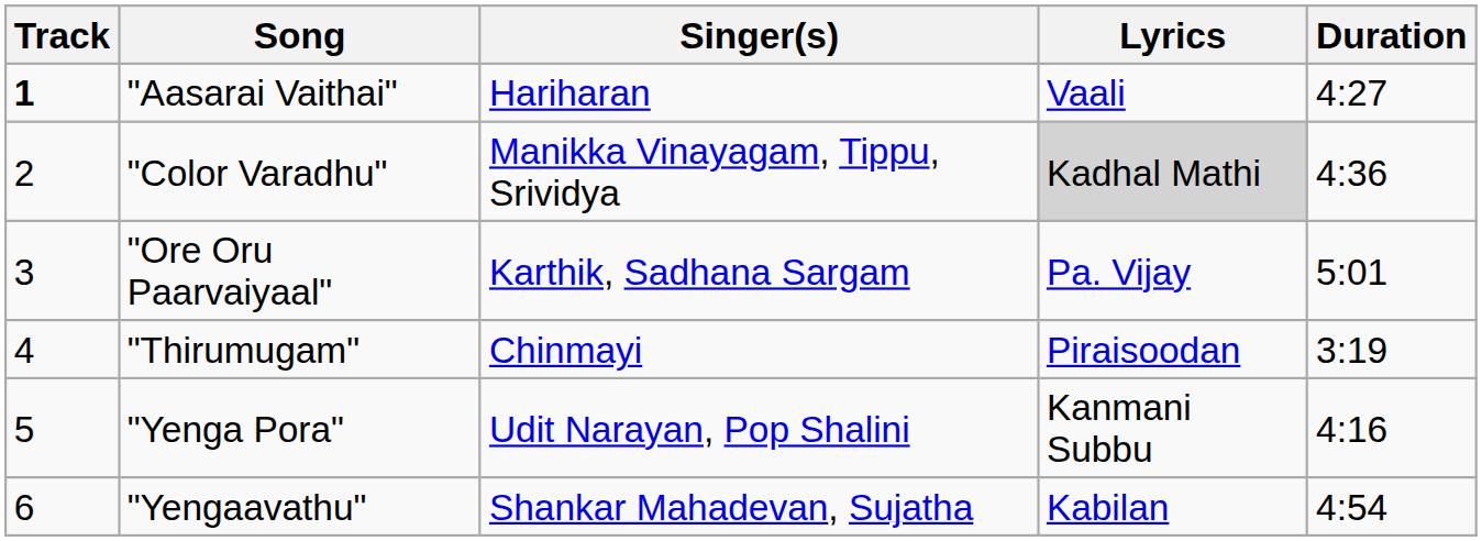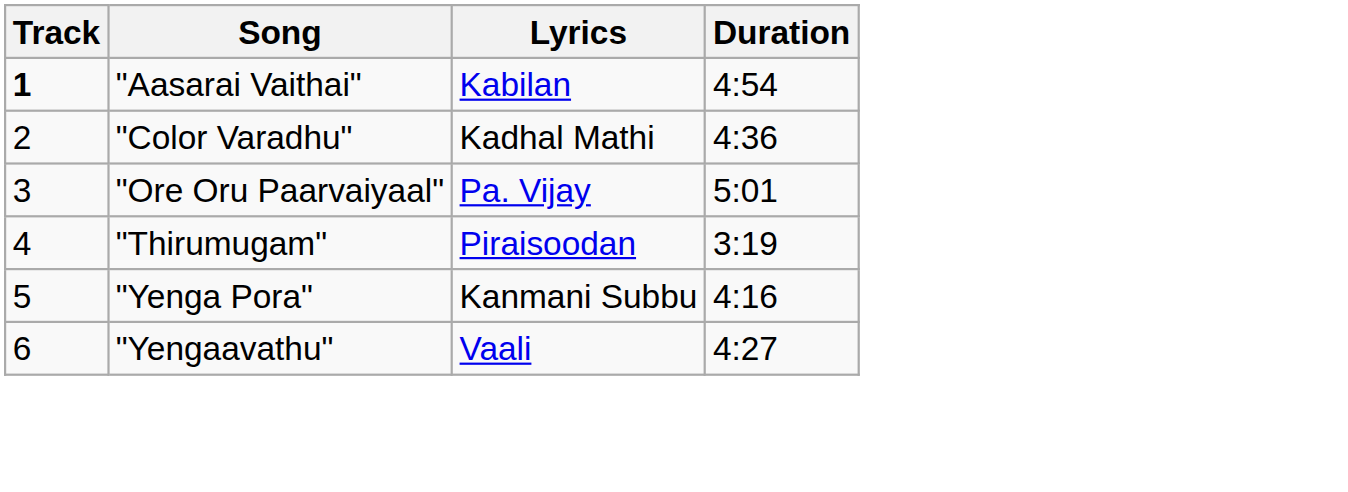- column: Singer(s) | Hariharan | Manikka Vinayagam, Tippu, Srividya | Karthik, Sadhana Sargam | Chinmayi | Udit Narayan, Pop Shalini | Shankar Mahadevan, Sujatha
"Aasarai Vaithai" | Lyrics: Vaali -> Kabilan
"Aasarai Vaithai" | Duration: 4:27 -> 4:54
"Color Varadhu" | Lyrics: lightgrey background -> no background
"Yengaavathu" | Lyrics: Kabilan -> Vaali
"Yengaavathu" | Duration: 4:54 -> 4:27
